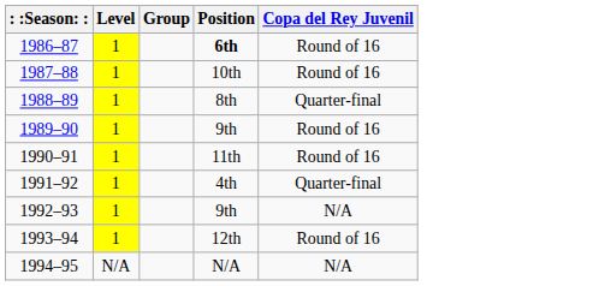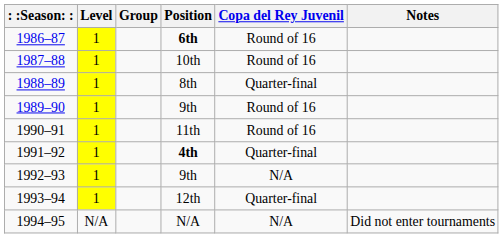+ column: Notes | Did not enter tournaments
1991–92 | Position: normal -> bold
1993–94 | Copa del Rey Juvenil: Round of 16 -> Quarter-final
